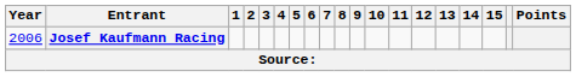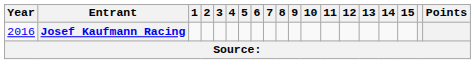Josef Kaufmann Racing | Year: 2006 -> 2016
